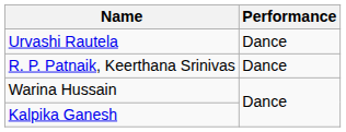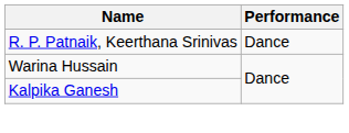- row: Urvashi Rautela | Dance
